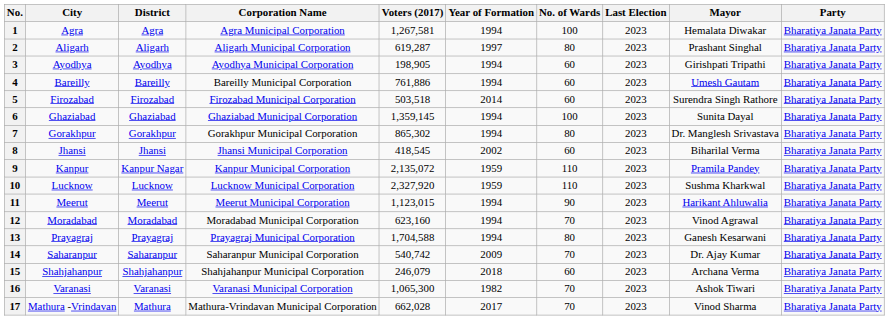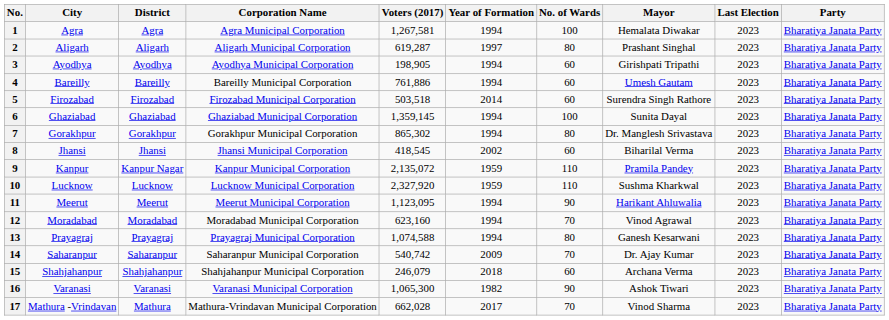columns swapped: Last Election <-> Mayor
11 | Voters (2017): 1,123,015 -> 1,123,095
13 | Voters (2017): 1,704,588 -> 1,074,588
16 | No. of Wards: 70 -> 90
